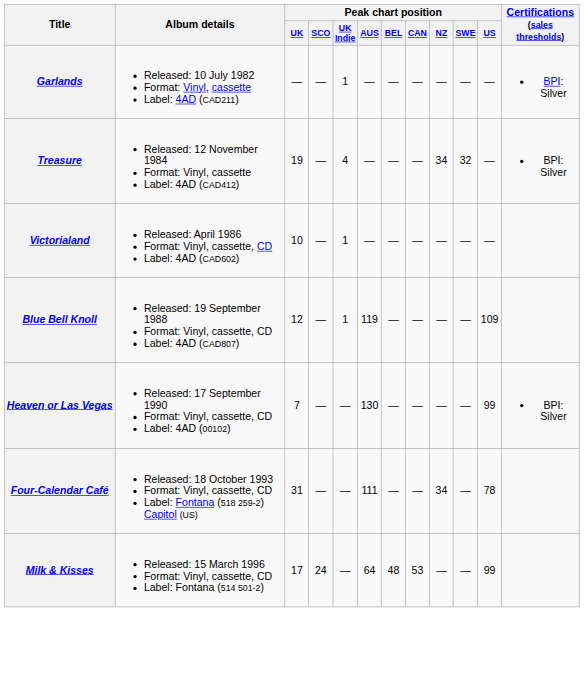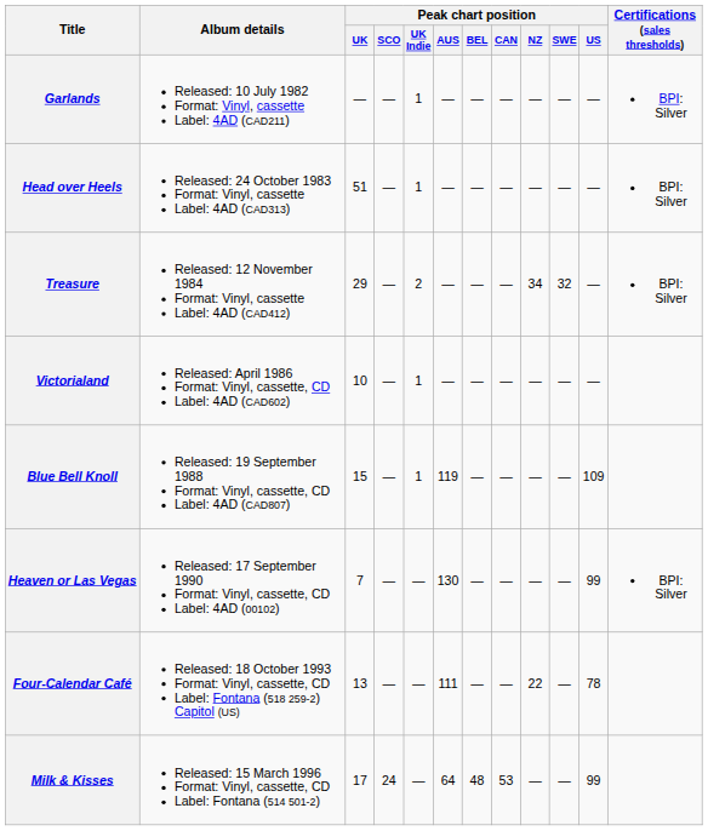+ row: Head over Heels | Released: 24 October 1983 Format: Vinyl, cassette Label: 4AD (CAD313) | 51 | — | 1 | — | — | — | — | — | — | BPI: Silver
Treasure | Peak chart position / UK: 19 -> 29
Treasure | Peak chart position / UK Indie: 4 -> 2
Blue Bell Knoll | Peak chart position / UK: 12 -> 15
Four-Calendar Café | Peak chart position / UK: 31 -> 13
Four-Calendar Café | Peak chart position / NZ: 34 -> 22
